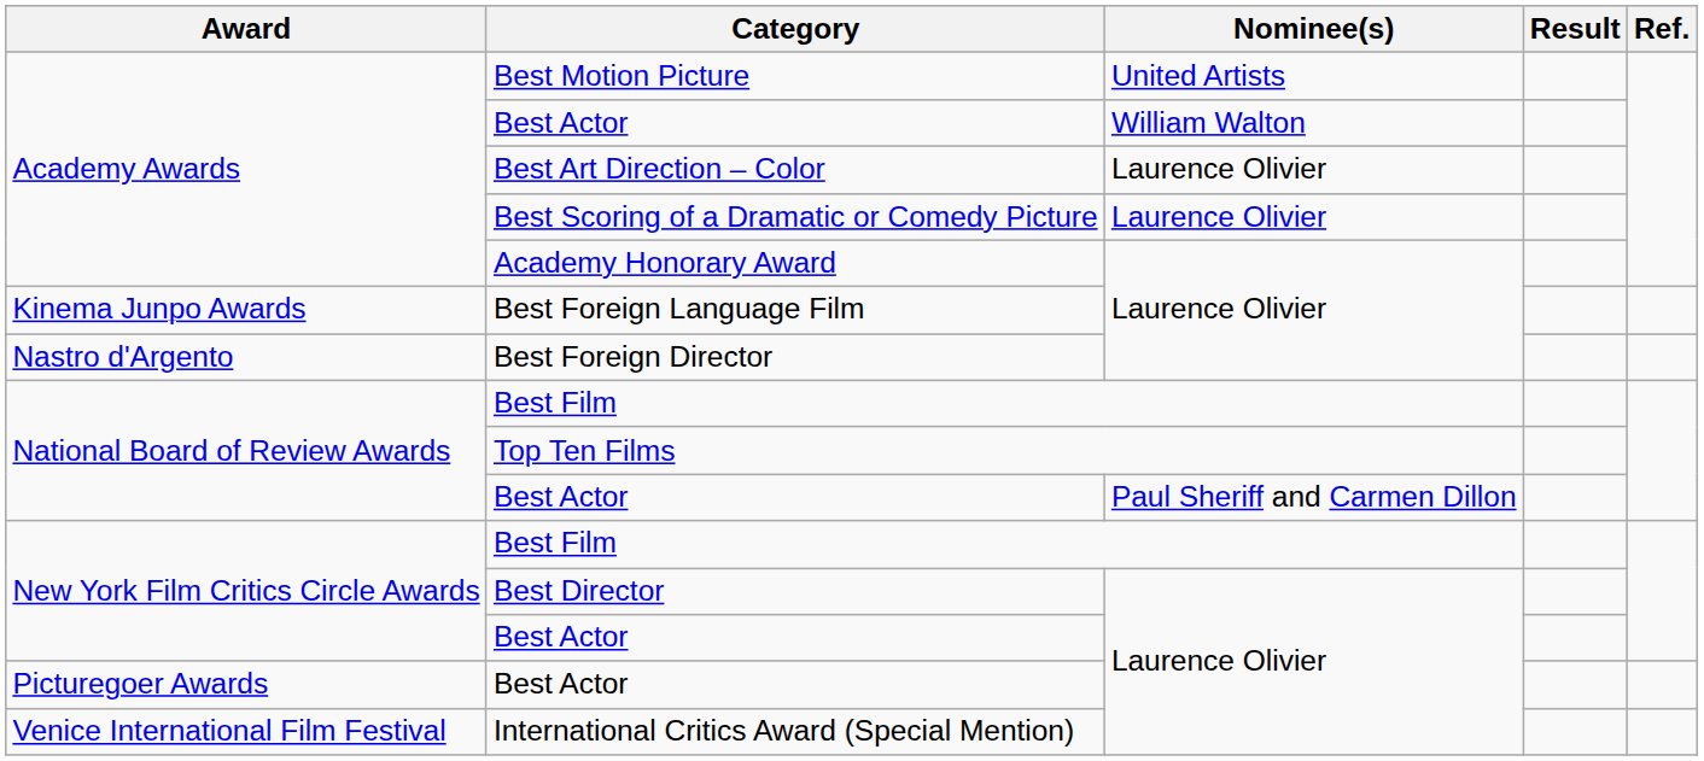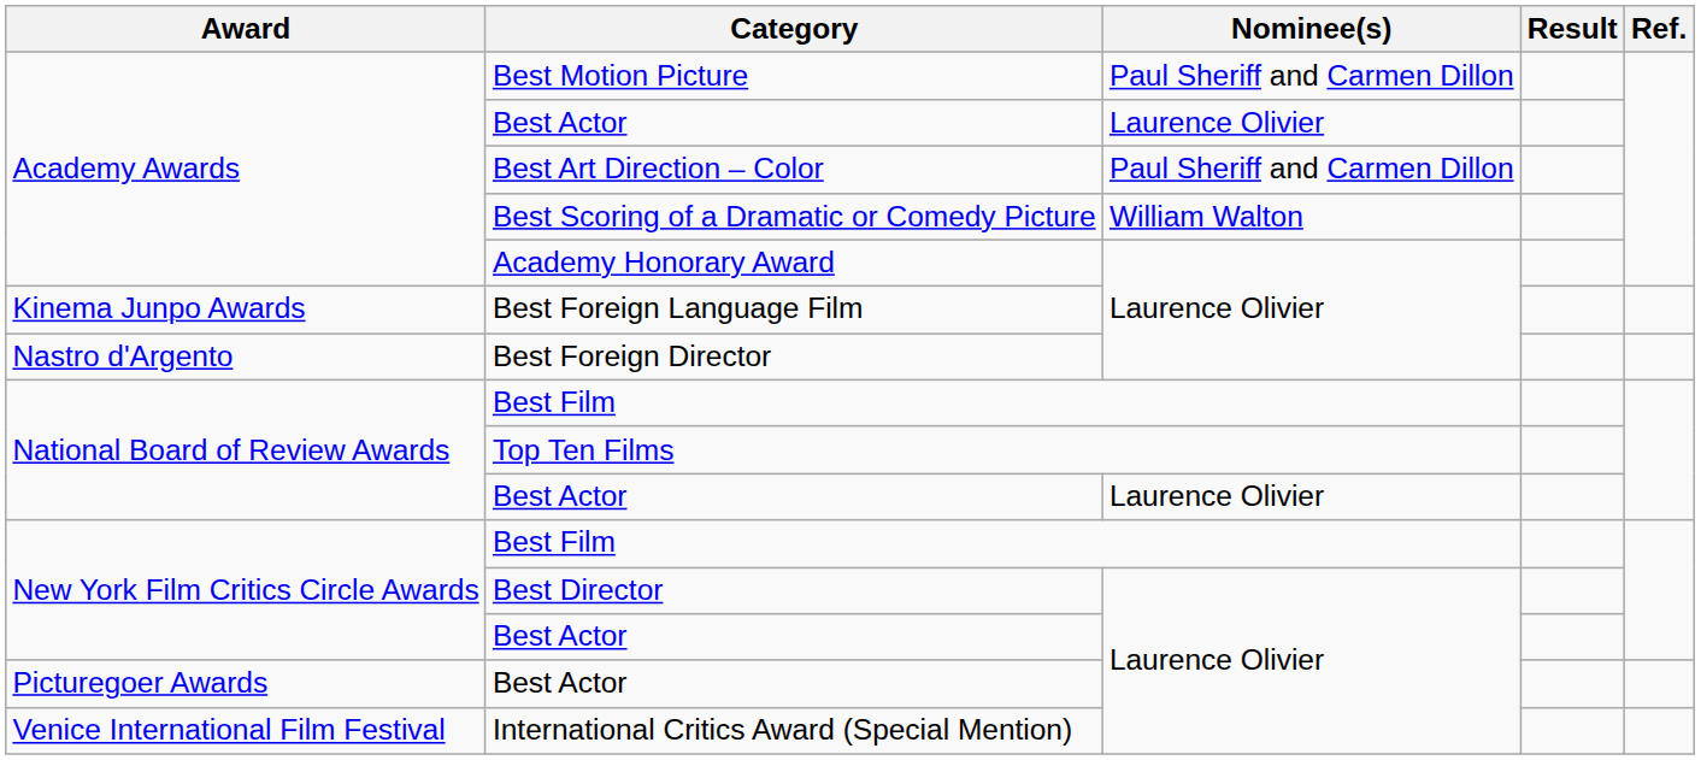Best Motion Picture | Nominee(s): United Artists -> Paul Sheriff and Carmen Dillon
Academy Awards / Best Actor | Nominee(s): William Walton -> Laurence Olivier
Best Art Direction – Color | Nominee(s): Laurence Olivier -> Paul Sheriff and Carmen Dillon
Best Scoring of a Dramatic or Comedy Picture | Nominee(s): Laurence Olivier -> William Walton
National Board of Review Awards / Best Actor | Nominee(s): Paul Sheriff and Carmen Dillon -> Laurence Olivier
